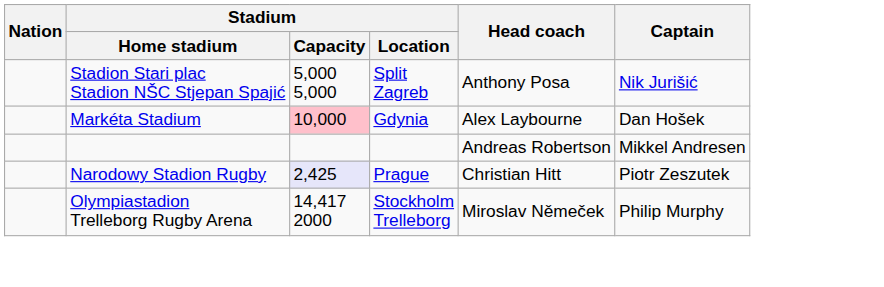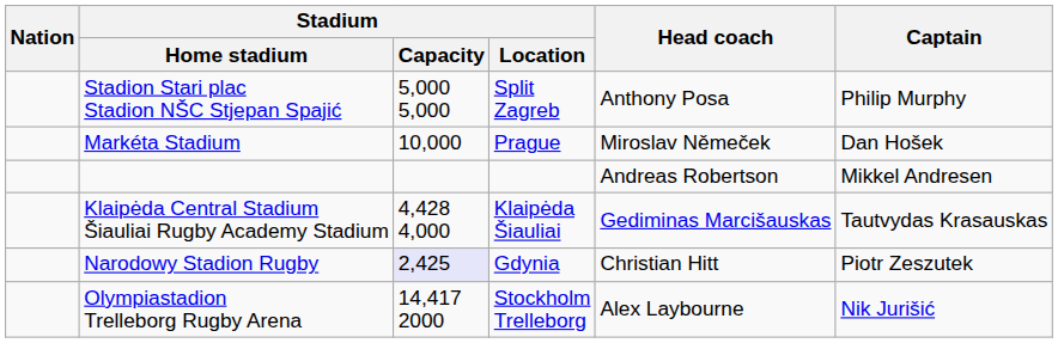Stadion Stari plac Stadion NŠC Stjepan Spajić | Captain: Nik Jurišić -> Philip Murphy
Markéta Stadium | Stadium / Capacity: pink background -> no background
Markéta Stadium | Stadium / Location: Gdynia -> Prague
Markéta Stadium | Head coach: Alex Laybourne -> Miroslav Němeček
+ row: Klaipėda Central Stadium Šiauliai Rugby Academy Stadium | 4,428 4,000 | Klaipėda Šiauliai | Gediminas Marcišauskas | Tautvydas Krasauskas
Narodowy Stadion Rugby | Stadium / Location: Prague -> Gdynia
Olympiastadion Trelleborg Rugby Arena | Head coach: Miroslav Němeček -> Alex Laybourne
Olympiastadion Trelleborg Rugby Arena | Captain: Philip Murphy -> Nik Jurišić
